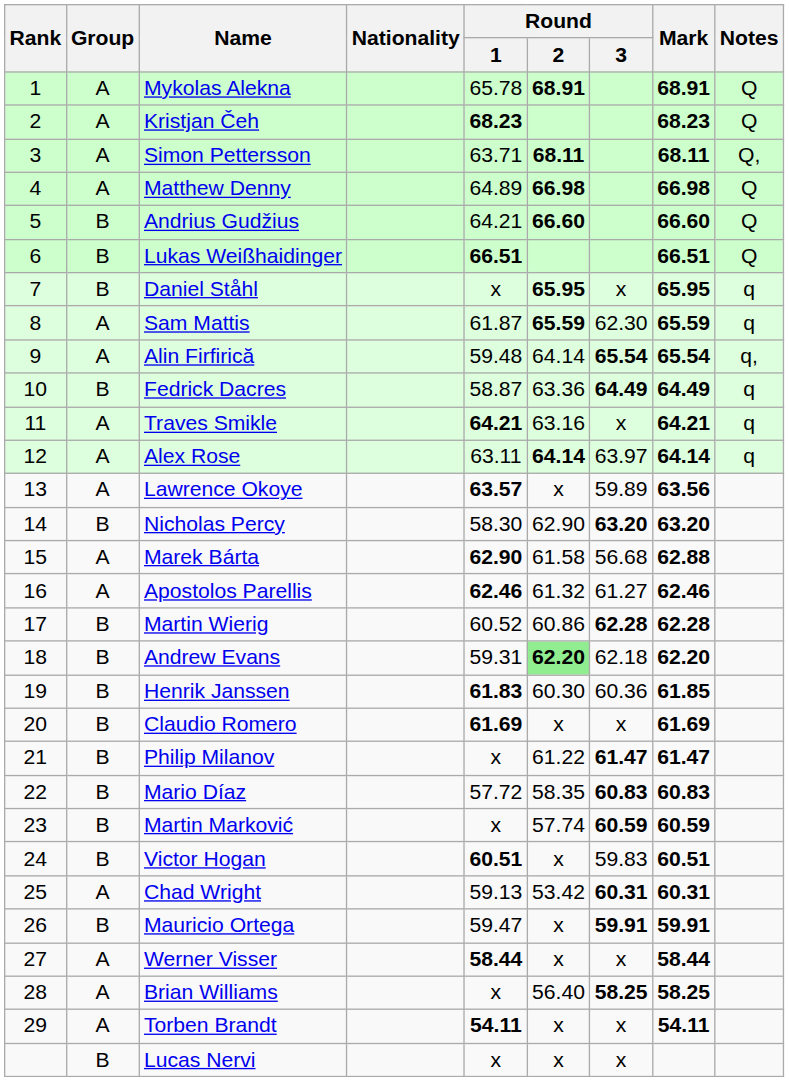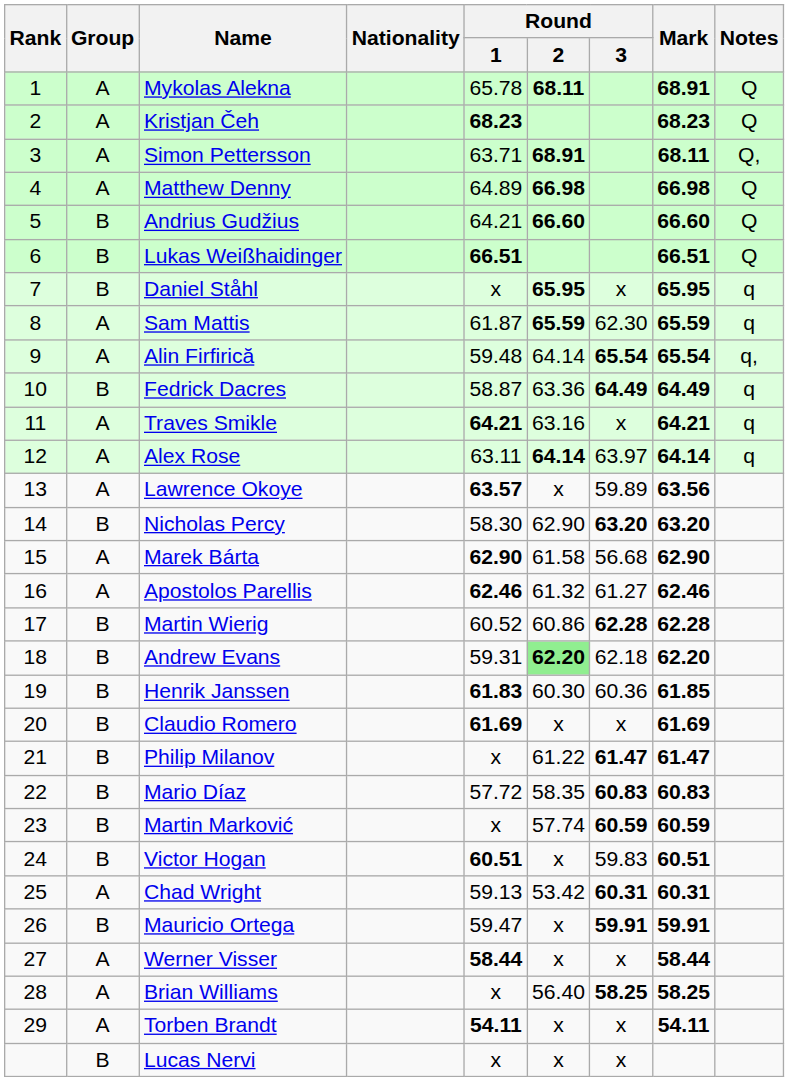Mykolas Alekna | Round / 2: 68.91 -> 68.11
Simon Pettersson | Round / 2: 68.11 -> 68.91
Marek Bárta | Mark: 62.88 -> 62.90
